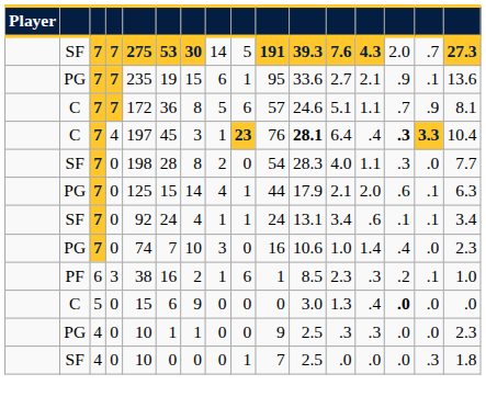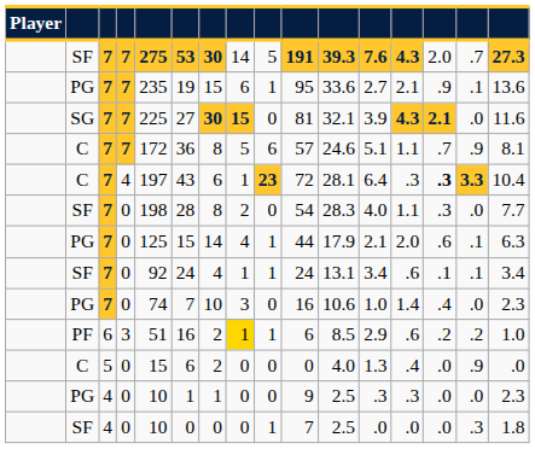+ row: SG | 7 | 7 | 225 | 27 | 30 | 15 | 0 | 81 | 32.1 | 3.9 | 4.3 | 2.1 | .0 | 11.6
C / 4 | column 6: 45 -> 43
C / 4 | column 7: 3 -> 6
C / 4 | column 10: 76 -> 72
C / 4 | column 11: bold -> normal
C / 4 | column 13: .4 -> .3
PF | column 5: 38 -> 51
PF | column 8: no background -> gold background
PF | column 9: 6 -> 1
PF | column 10: 1 -> 6
PF | column 12: 2.3 -> 2.9
PF | column 13: .3 -> .6
PF | column 15: .1 -> .2
C / 0 | column 7: 9 -> 2
C / 0 | column 11: 3.0 -> 4.0
C / 0 | column 14: bold -> normal
C / 0 | column 15: .0 -> .9
